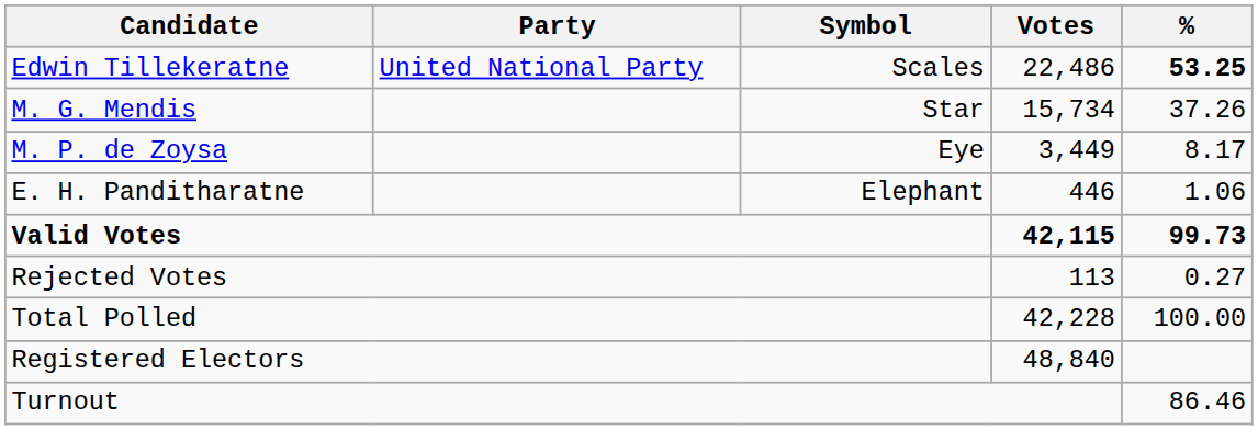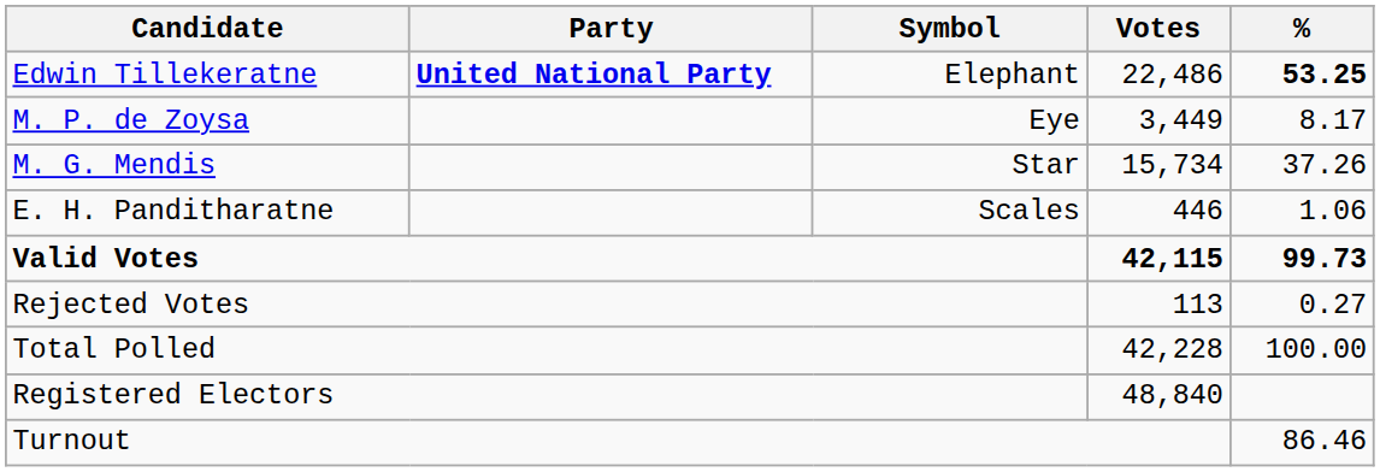Edwin Tillekeratne | Party: normal -> bold
Edwin Tillekeratne | Symbol: Scales -> Elephant
rows swapped: M. G. Mendis <-> M. P. de Zoysa
E. H. Panditharatne | Symbol: Elephant -> Scales
